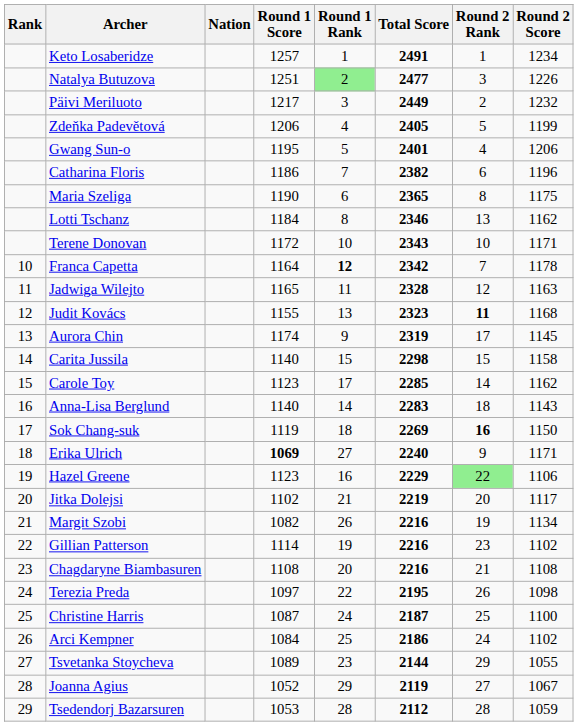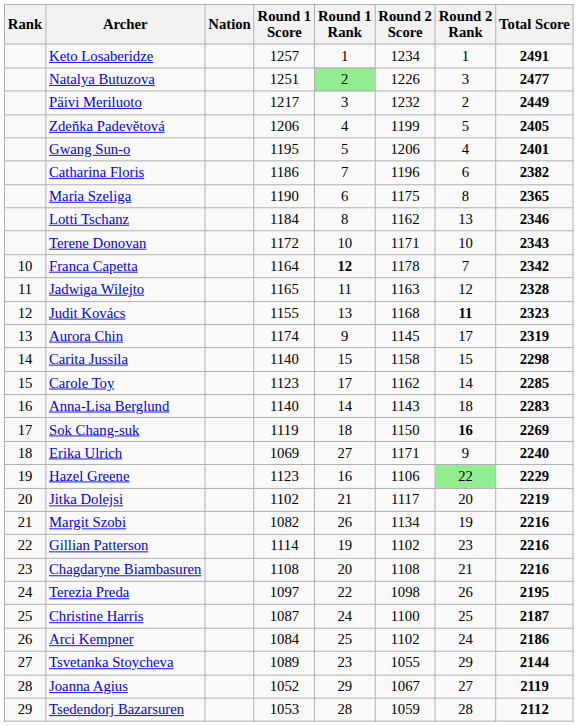columns swapped: Round 2 Score <-> Total Score
Erika Ulrich | Round 1 Score: bold -> normal
